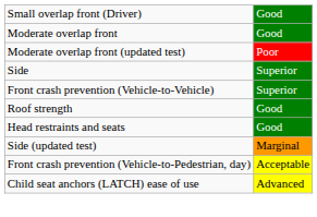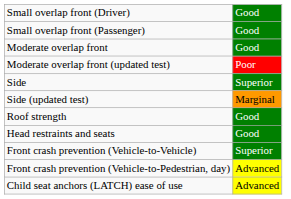+ row: Small overlap front (Passenger) | Good
rows swapped: Side (updated test) <-> Front crash prevention (Vehicle-to-Vehicle)
Front crash prevention (Vehicle-to-Pedestrian, day) | column 2: Acceptable -> Advanced
